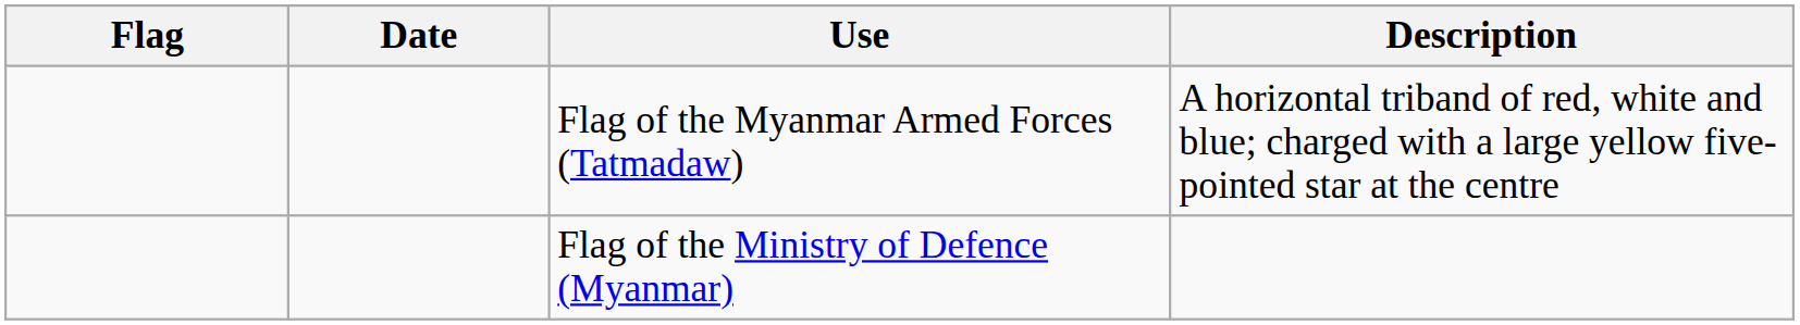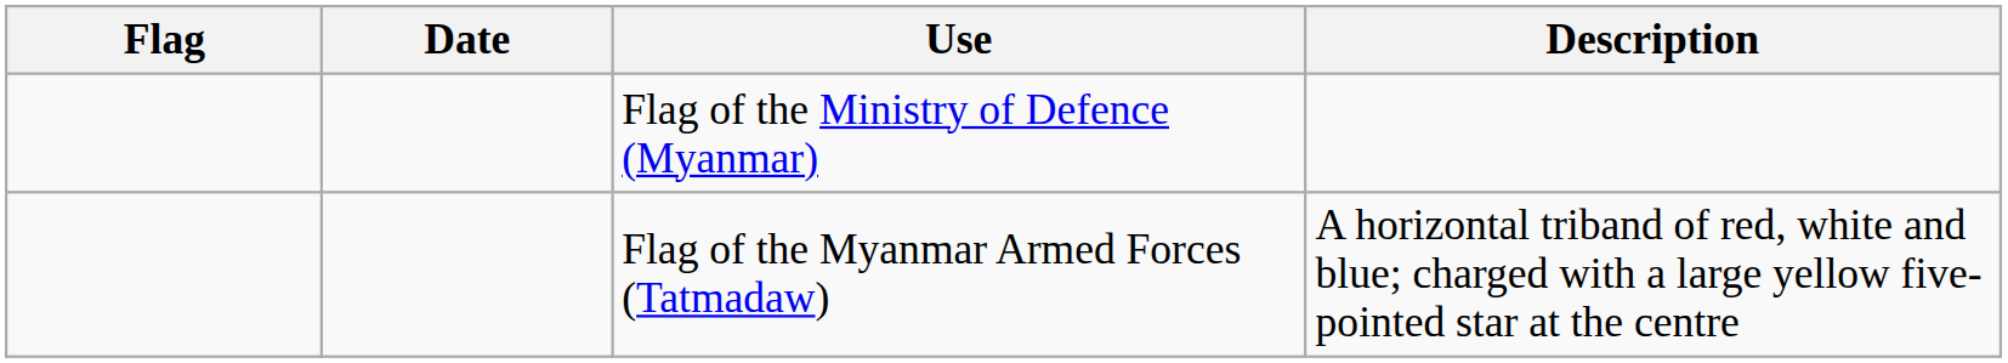rows swapped: Flag of the Myanmar Armed Forces (Tatmadaw) <-> Flag of the Ministry of Defence (Myanmar)
